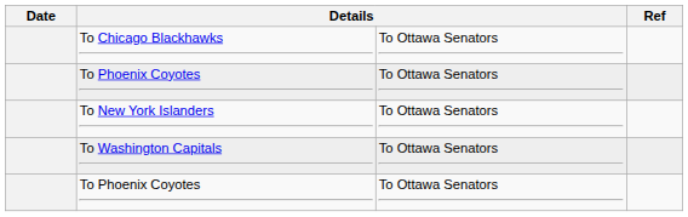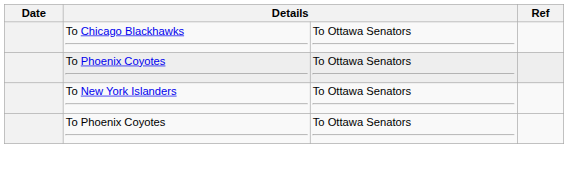- row: To Washington Capitals | To Ottawa Senators
